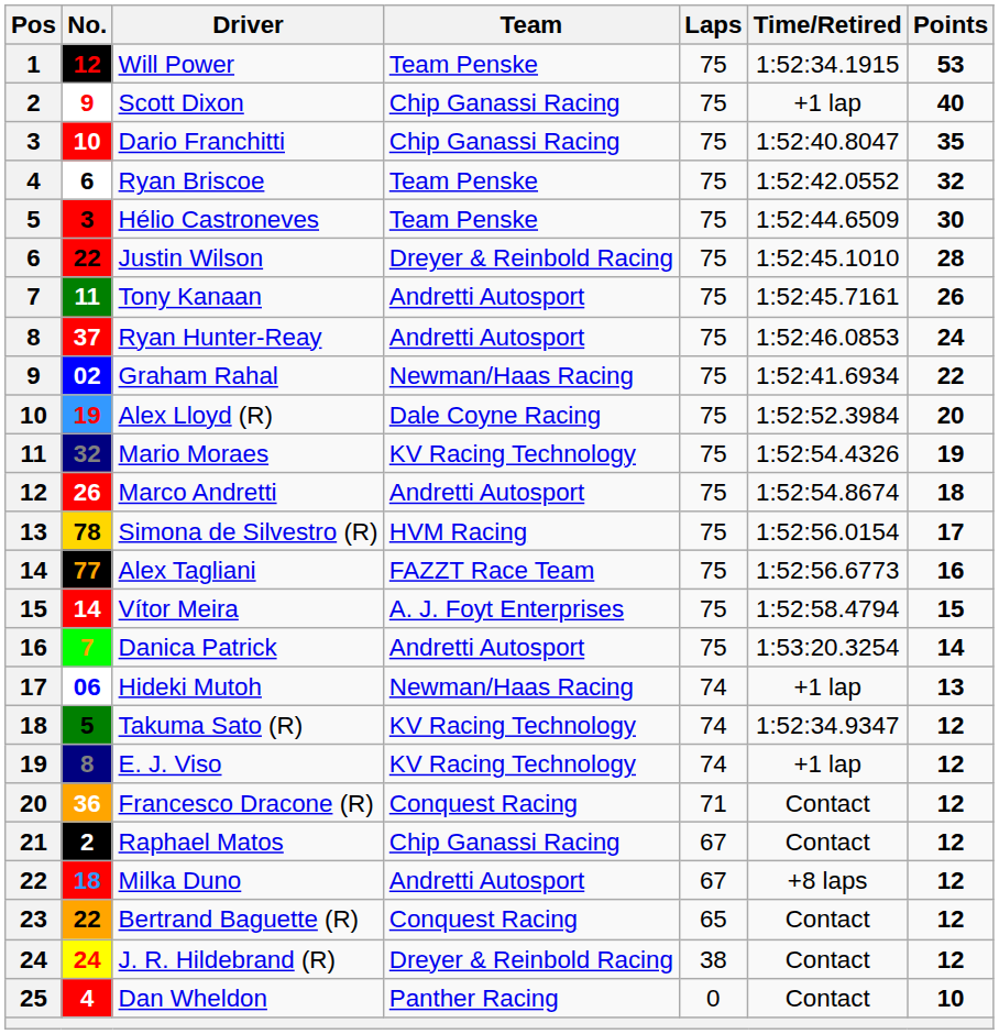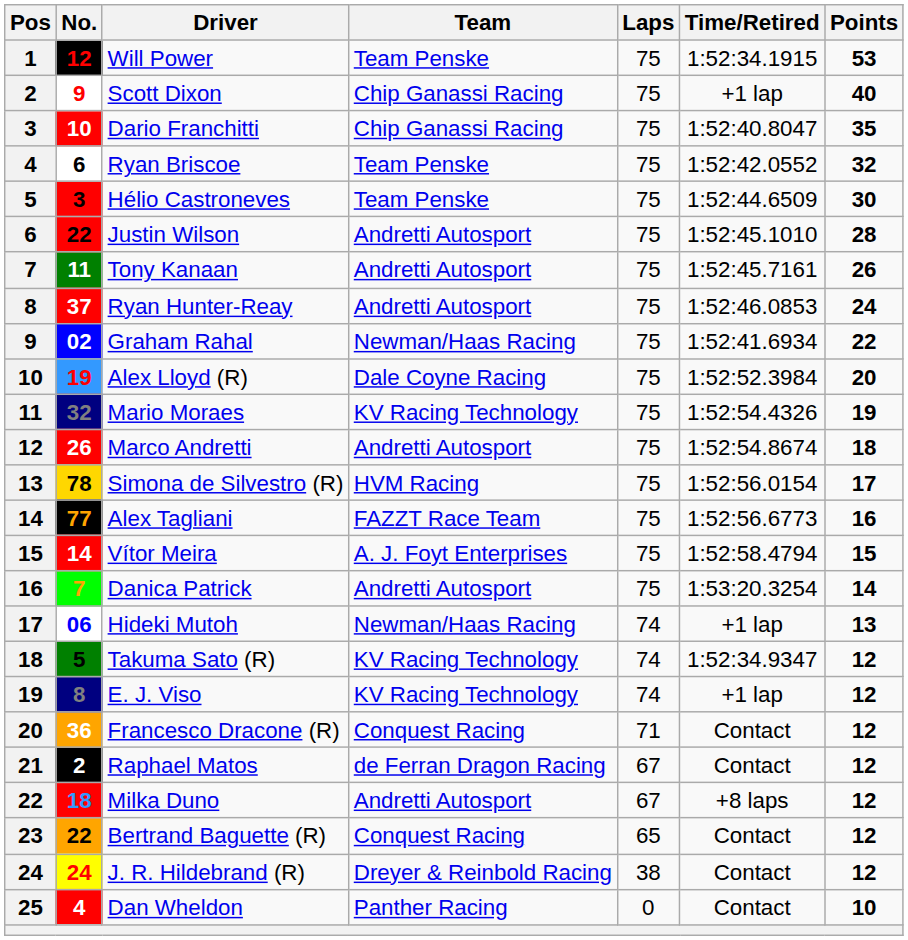Justin Wilson | Team: Dreyer & Reinbold Racing -> Andretti Autosport
Raphael Matos | Team: Chip Ganassi Racing -> de Ferran Dragon Racing
